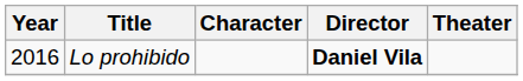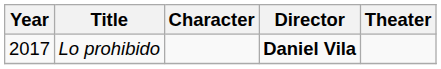Lo prohibido | Year: 2016 -> 2017
